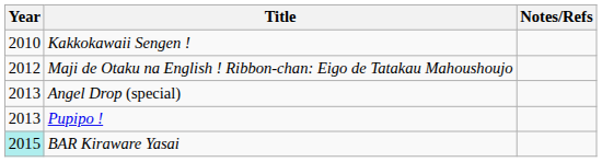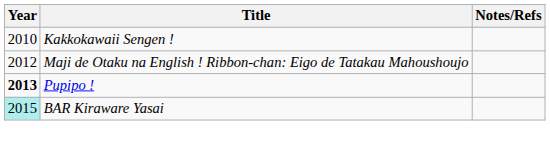- row: 2013 | Angel Drop (special)
Pupipo ! | Year: normal -> bold
